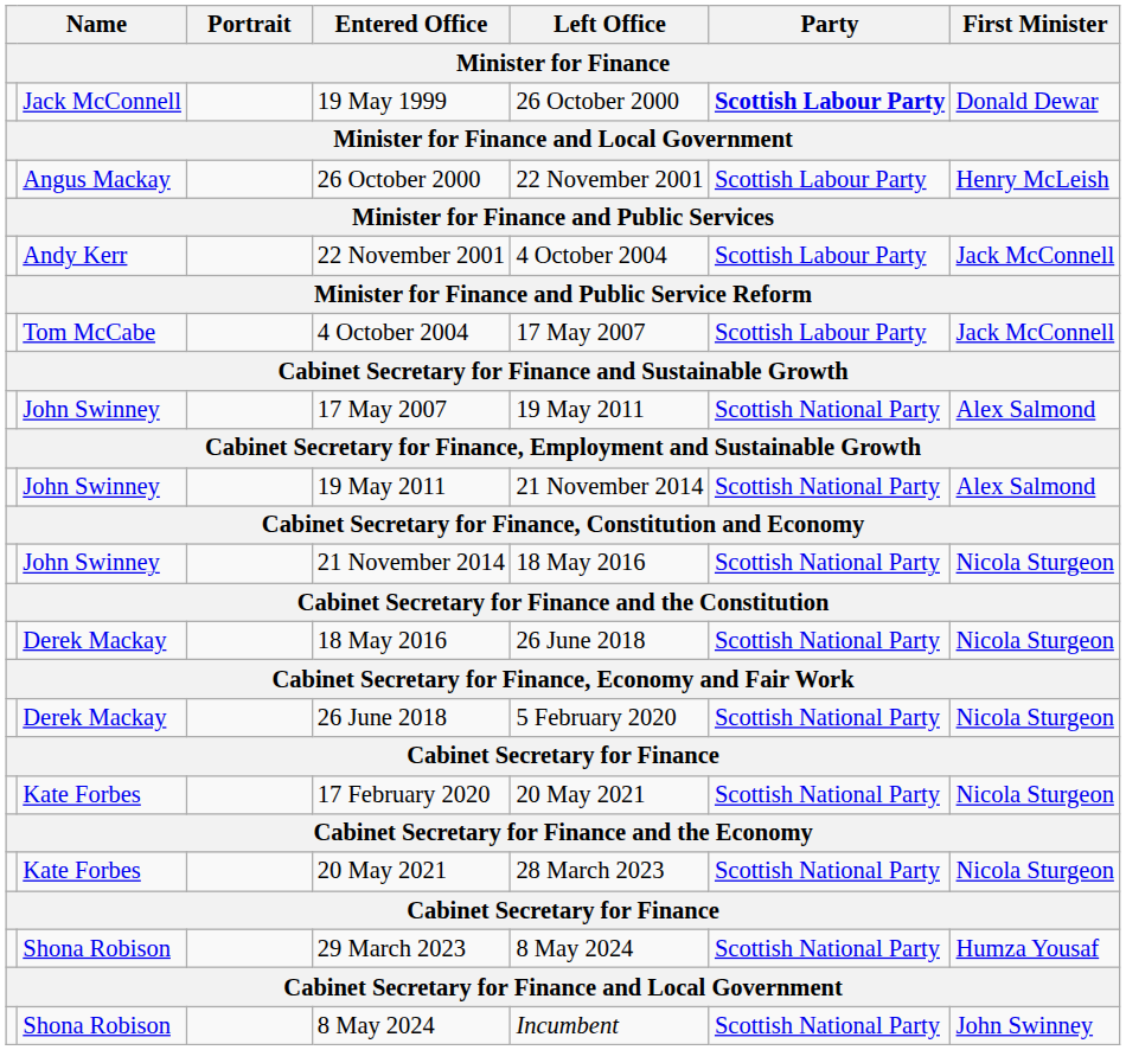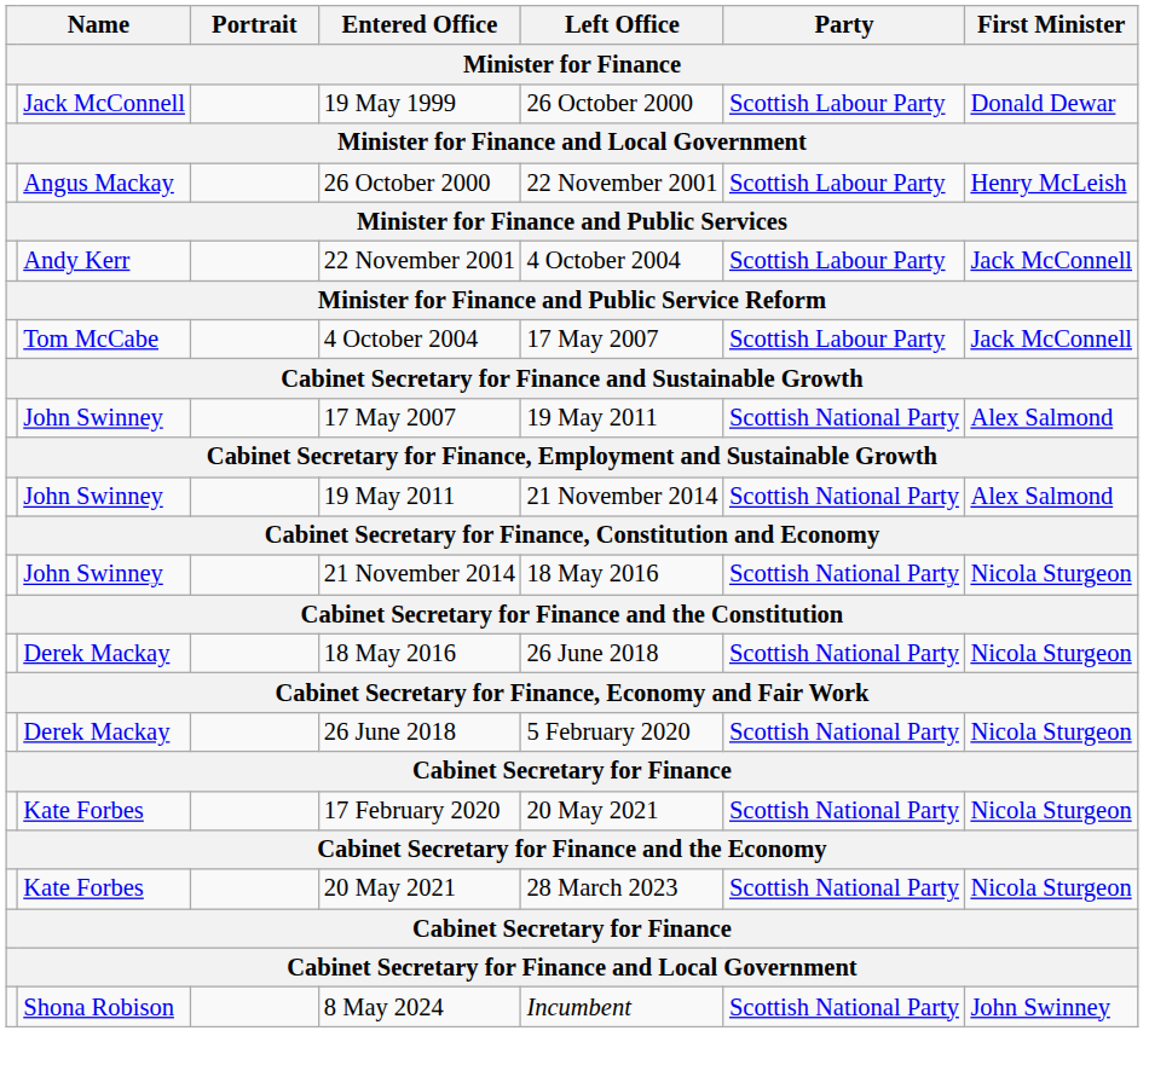19 May 1999 | Party: bold -> normal
- row: Shona Robison | 29 March 2023 | 8 May 2024 | Scottish National Party | Humza Yousaf
